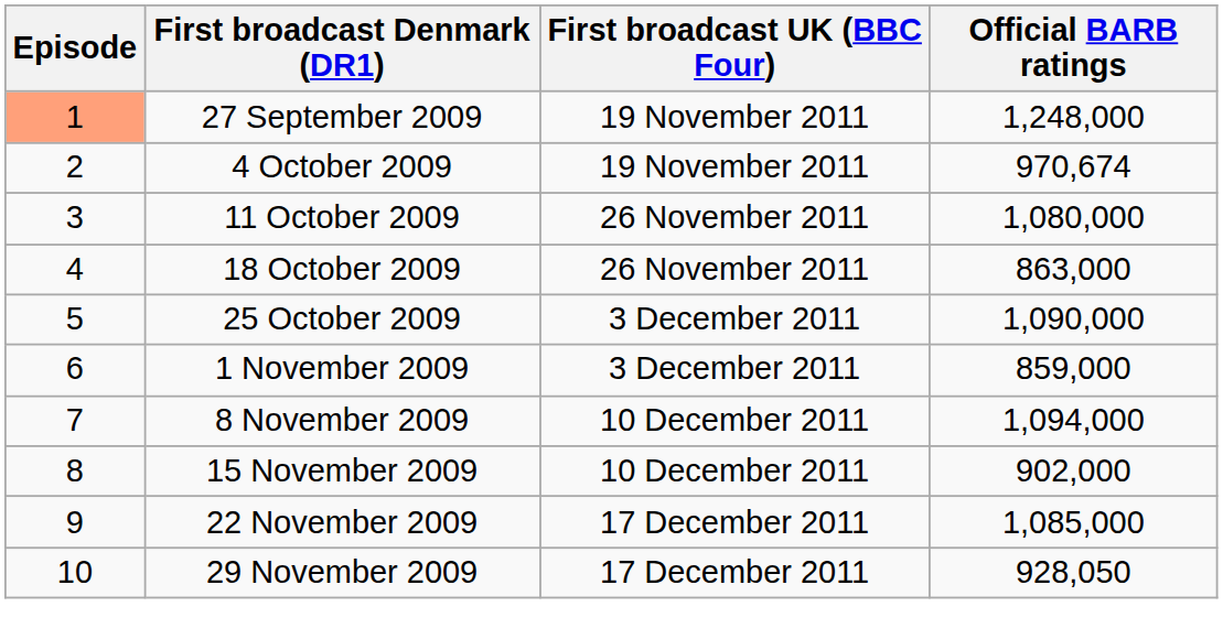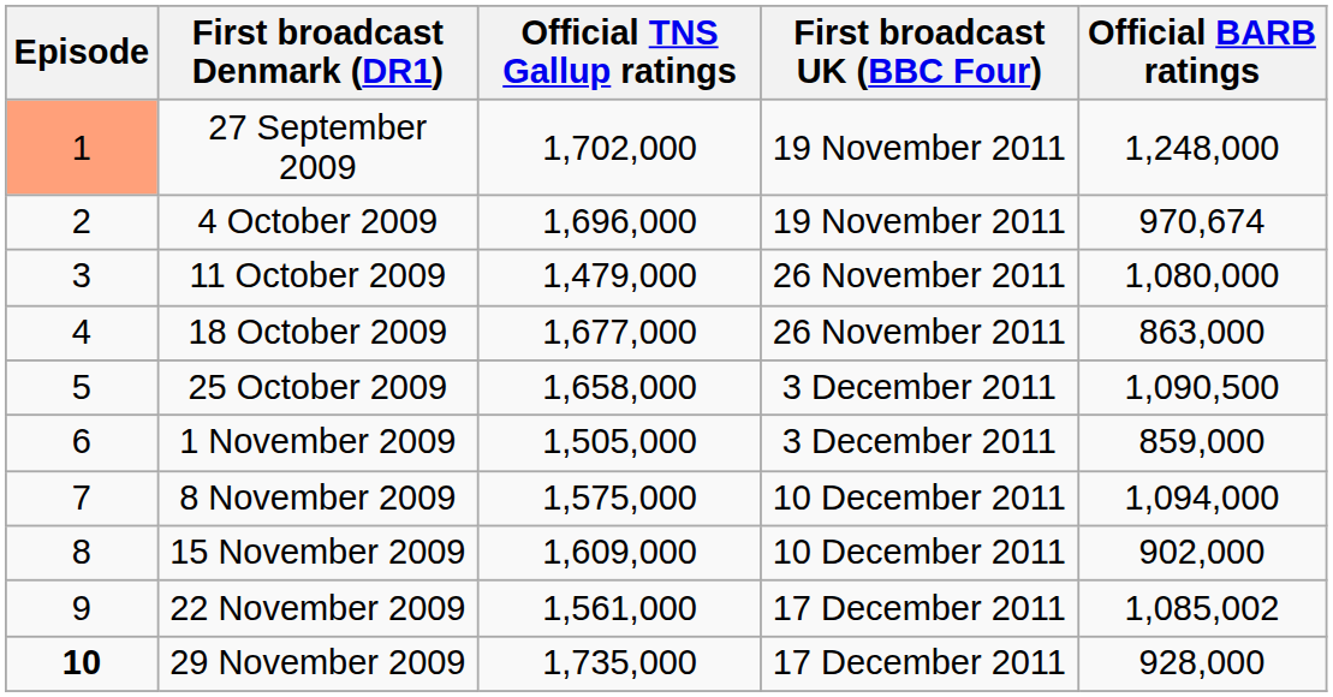+ column: Official TNS Gallup ratings | 1,702,000 | 1,696,000 | 1,479,000 | 1,677,000 | 1,658,000 | 1,505,000 | 1,575,000 | 1,609,000 | 1,561,000 | 1,735,000
25 October 2009 | Official BARB ratings: 1,090,000 -> 1,090,500
22 November 2009 | Official BARB ratings: 1,085,000 -> 1,085,002
29 November 2009 | Episode: normal -> bold
29 November 2009 | Official BARB ratings: 928,050 -> 928,000
